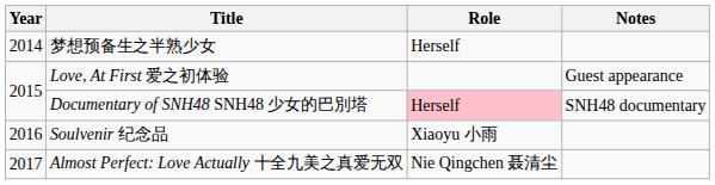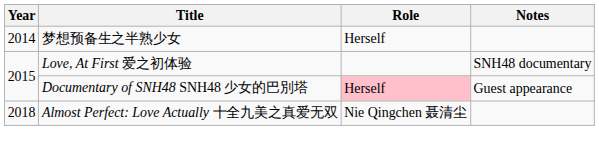Love, At First 爱之初体验 | Notes: Guest appearance -> SNH48 documentary
Documentary of SNH48 SNH48 少女的巴別塔 | Notes: SNH48 documentary -> Guest appearance
- row: 2016 | Soulvenir 纪念品 | Xiaoyu 小雨
Almost Perfect: Love Actually 十全九美之真爱无双 | Year: 2017 -> 2018
